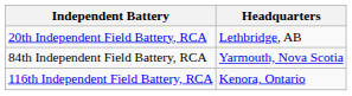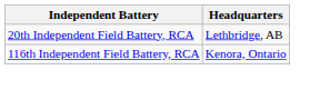- row: 84th Independent Field Battery, RCA | Yarmouth, Nova Scotia
